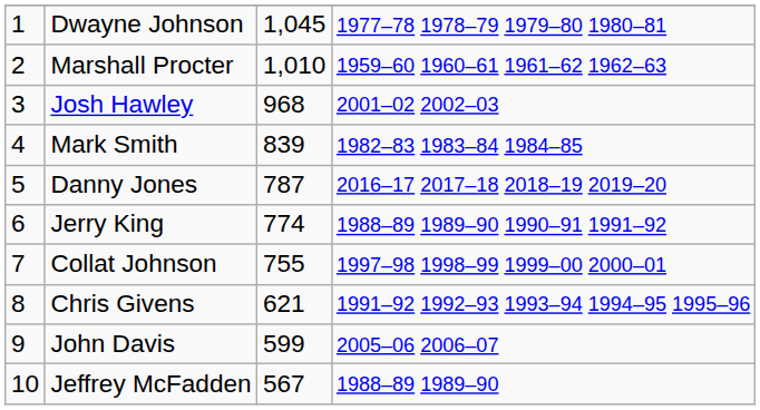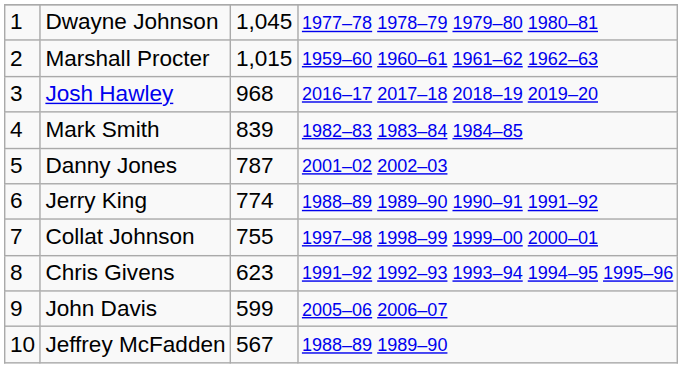Marshall Procter | column 3: 1,010 -> 1,015
Josh Hawley | column 4: 2001–02 2002–03 -> 2016–17 2017–18 2018–19 2019–20
Danny Jones | column 4: 2016–17 2017–18 2018–19 2019–20 -> 2001–02 2002–03
Chris Givens | column 3: 621 -> 623
